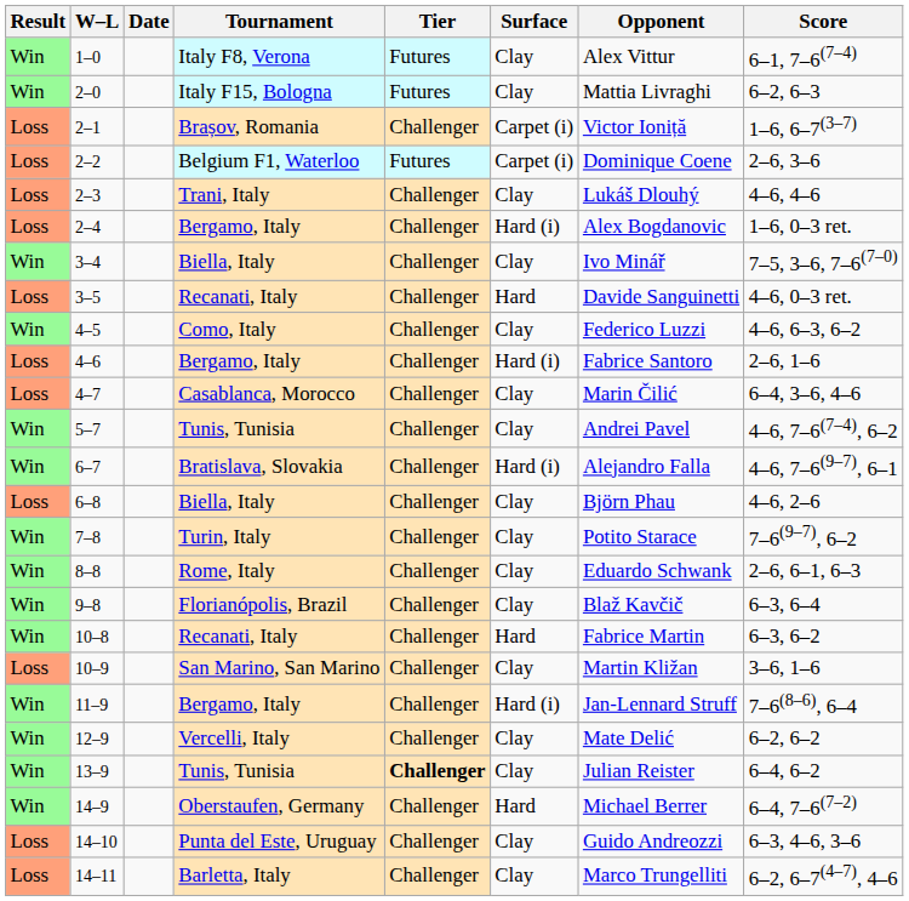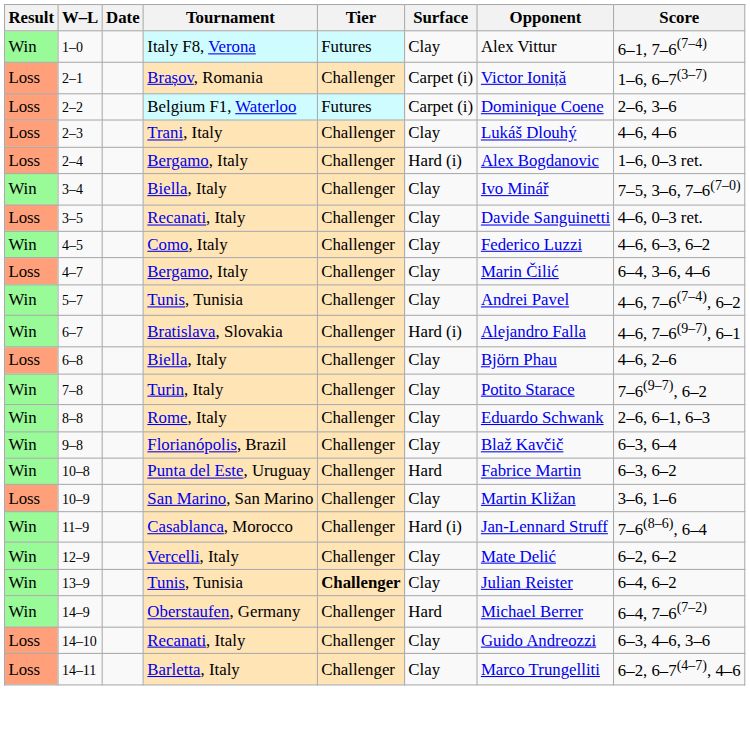- row: Win | 2–0 | Italy F15, Bologna | Futures | Clay | Mattia Livraghi | 6–2, 6–3
3–5 | Surface: Hard -> Clay
- row: Loss | 4–6 | Bergamo, Italy | Challenger | Hard (i) | Fabrice Santoro | 2–6, 1–6
4–7 | Tournament: Casablanca, Morocco -> Bergamo, Italy
10–8 | Tournament: Recanati, Italy -> Punta del Este, Uruguay
11–9 | Tournament: Bergamo, Italy -> Casablanca, Morocco
14–10 | Tournament: Punta del Este, Uruguay -> Recanati, Italy
